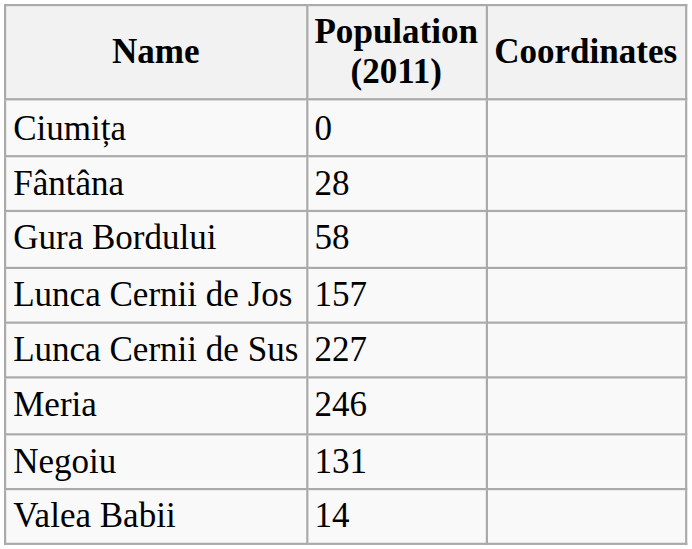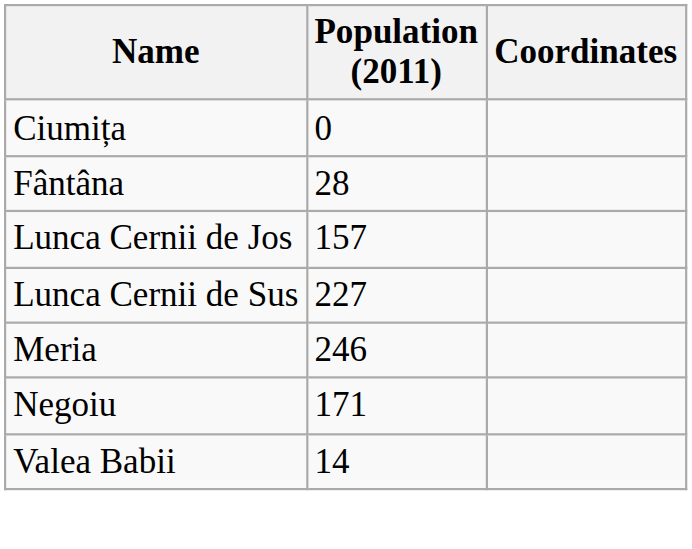- row: Gura Bordului | 58
Negoiu | Population (2011): 131 -> 171
